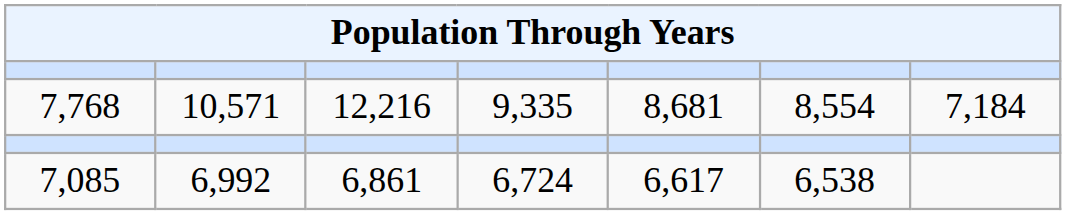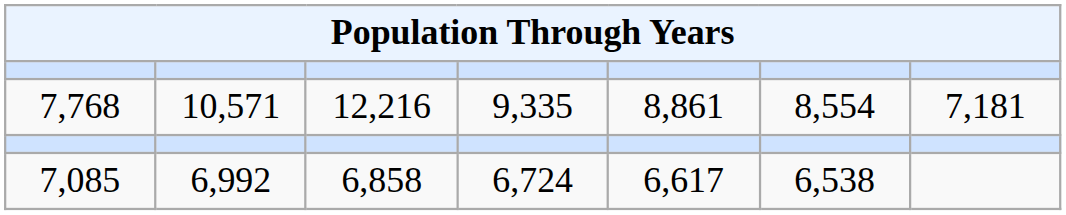7,768 | column 5: 8,681 -> 8,861
7,768 | column 7: 7,184 -> 7,181
7,085 | column 3: 6,861 -> 6,858
